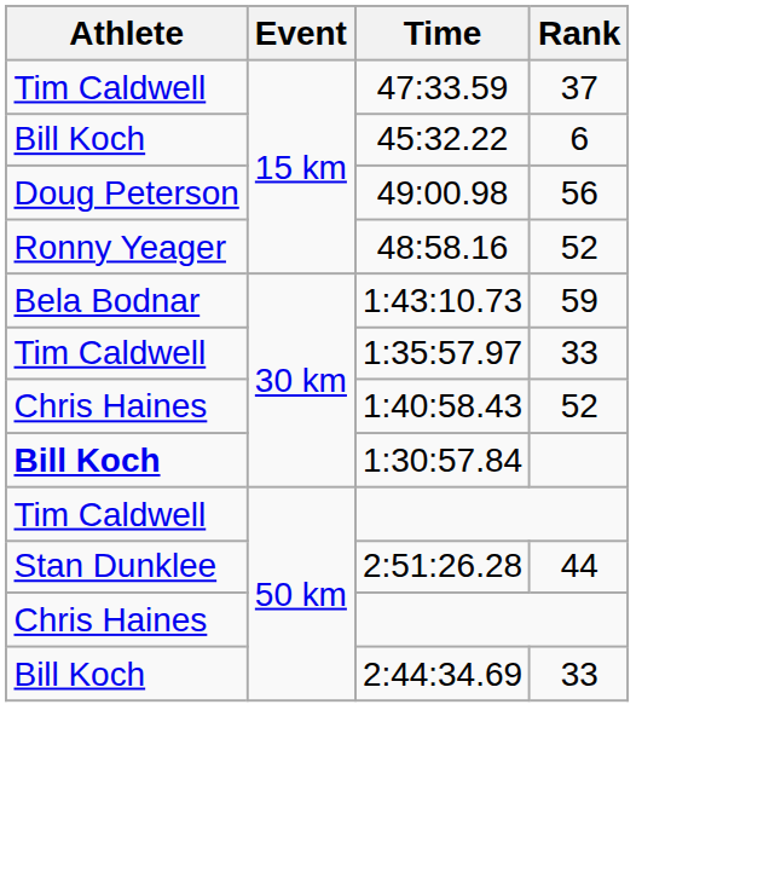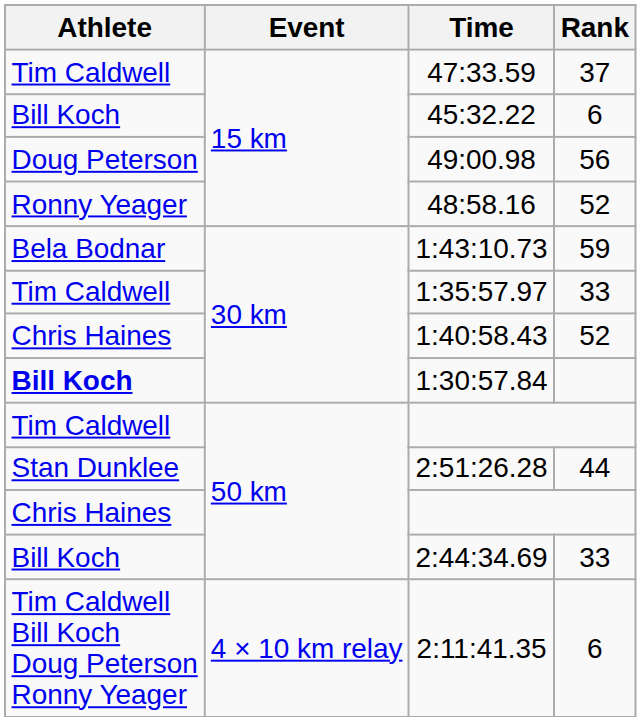+ row: Tim Caldwell Bill Koch Doug Peterson Ronny Yeager | 4 × 10 km relay | 2:11:41.35 | 6
